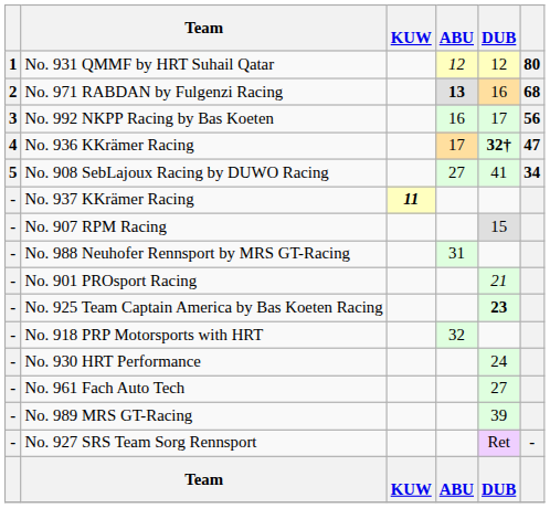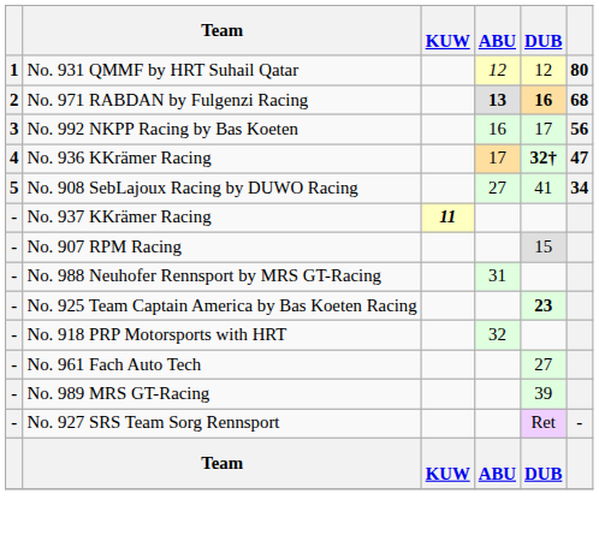No. 971 RABDAN by Fulgenzi Racing | DUB: normal -> bold
- row: - | No. 901 PROsport Racing | 21
- row: - | No. 930 HRT Performance | 24
